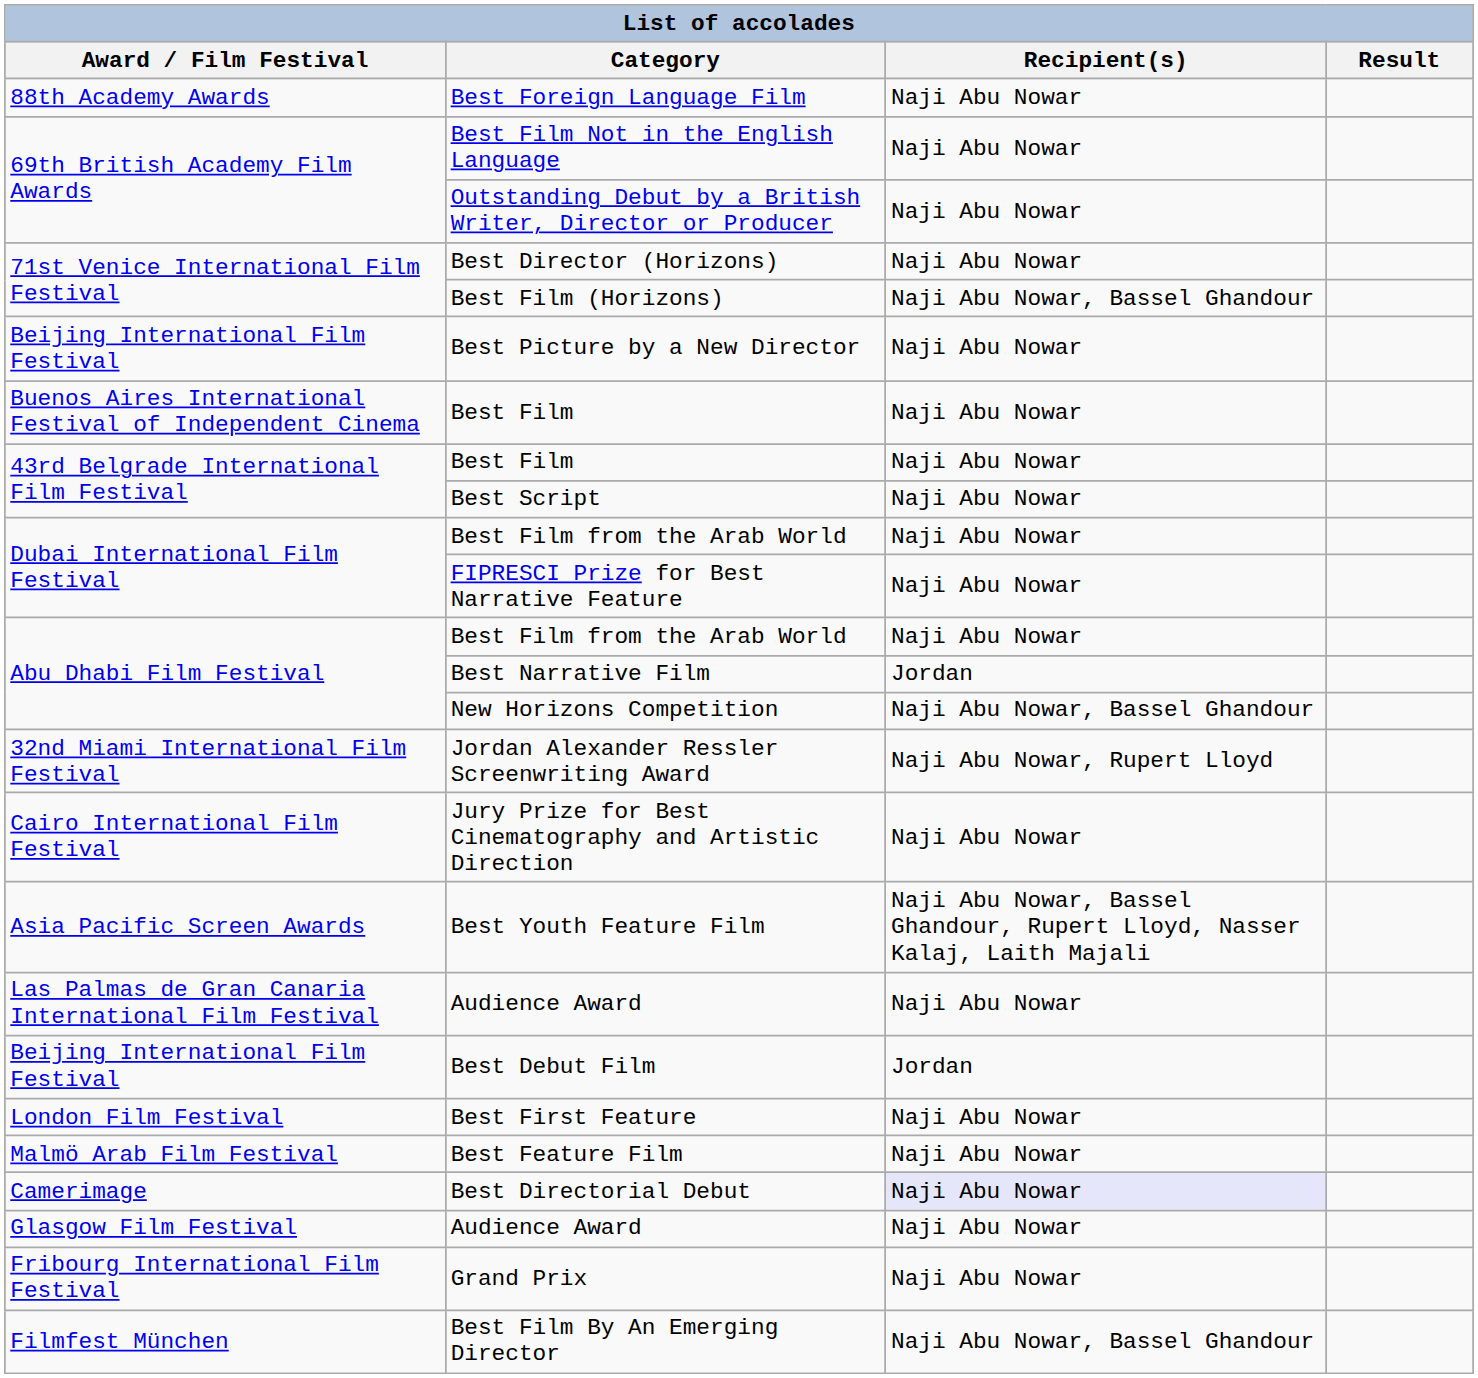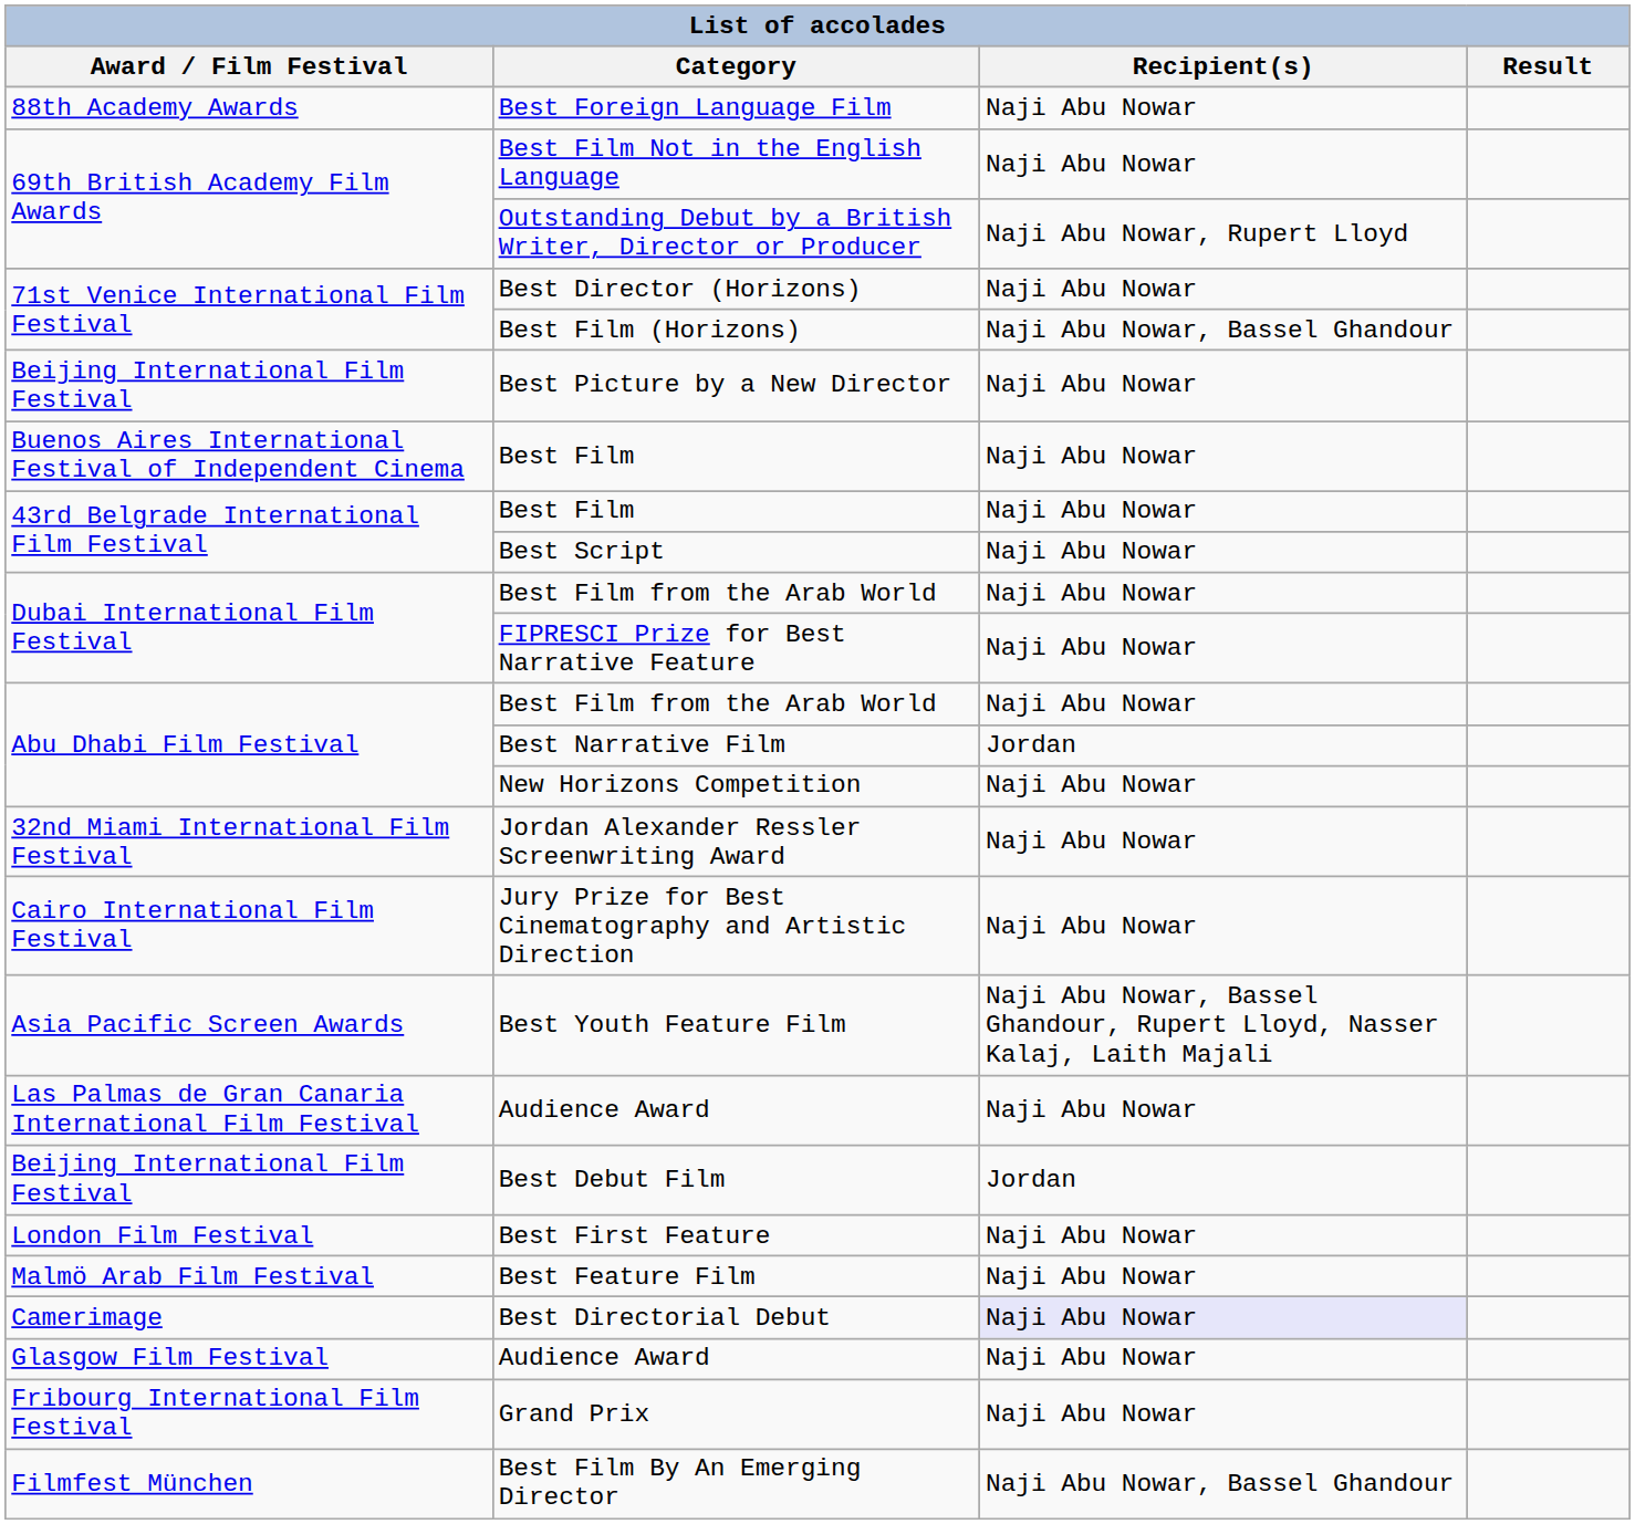Outstanding Debut by a British Writer, Director or Producer | Recipient(s): Naji Abu Nowar -> Naji Abu Nowar, Rupert Lloyd
New Horizons Competition | Recipient(s): Naji Abu Nowar, Bassel Ghandour -> Naji Abu Nowar
Jordan Alexander Ressler Screenwriting Award | Recipient(s): Naji Abu Nowar, Rupert Lloyd -> Naji Abu Nowar
